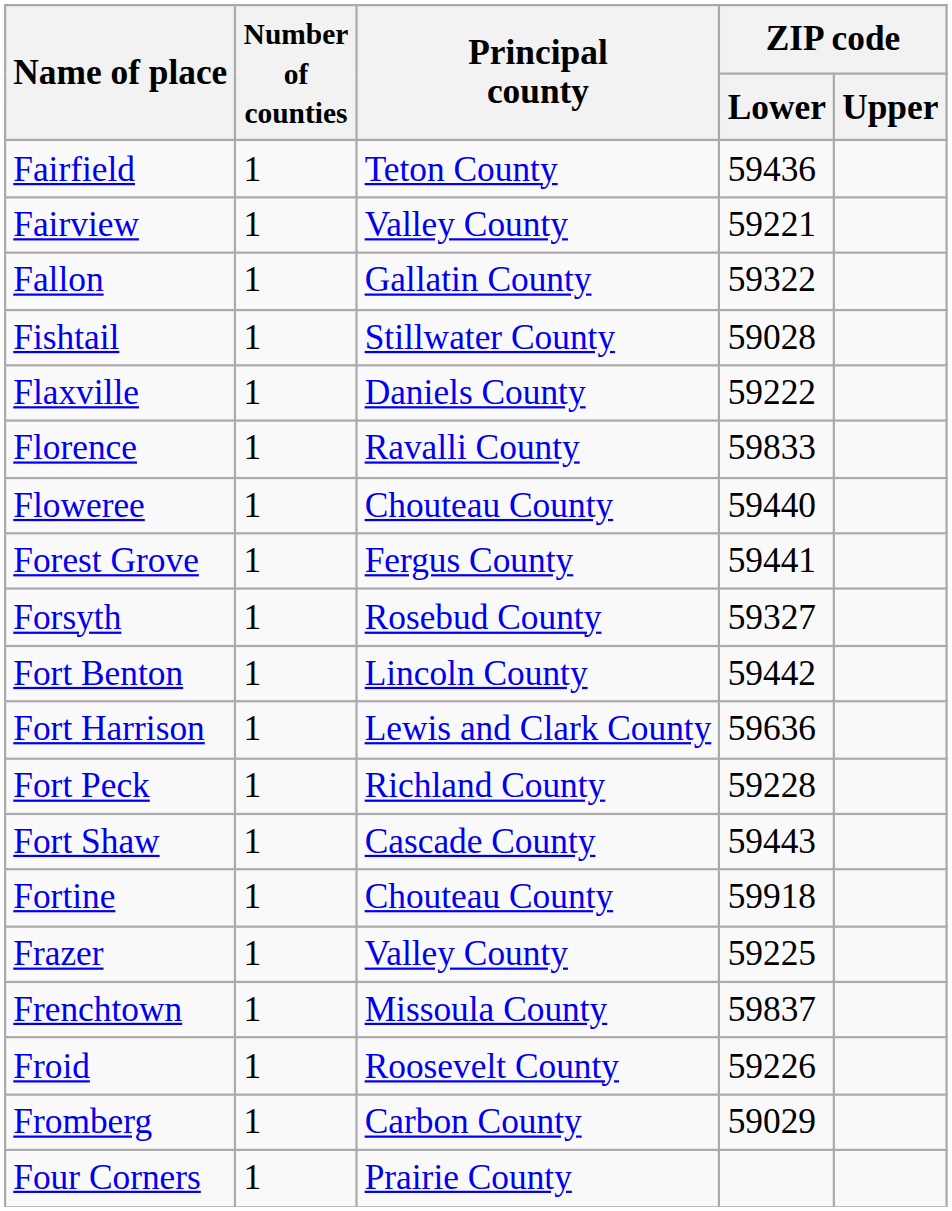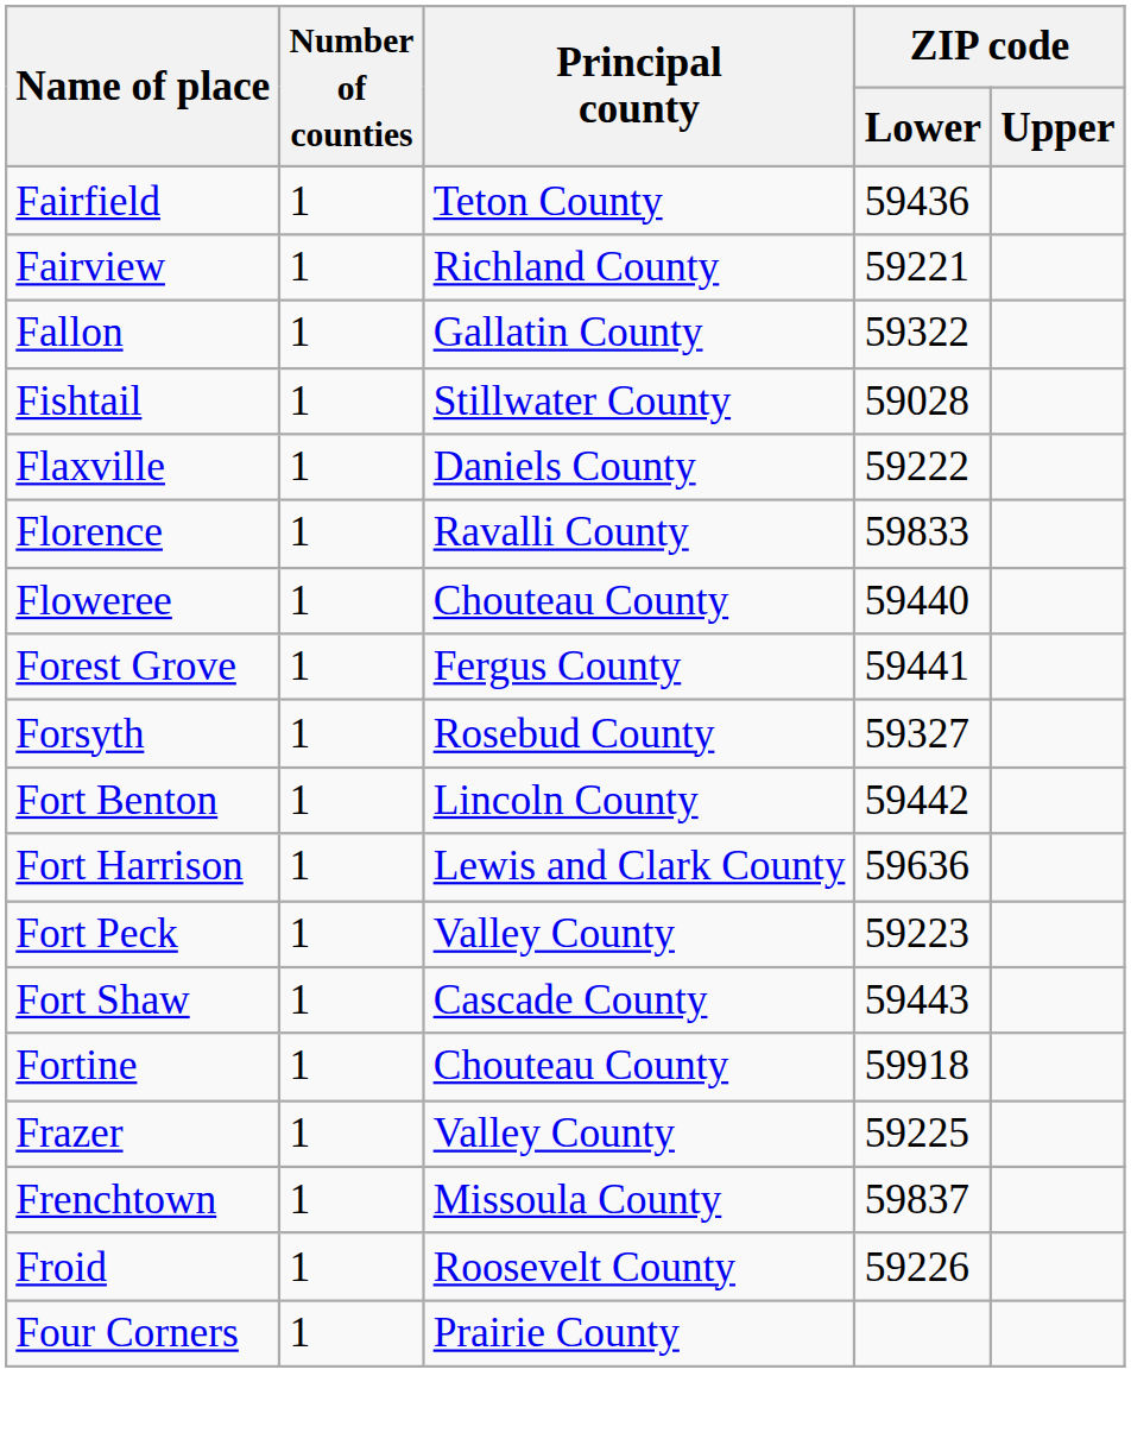Fairview | Principal county: Valley County -> Richland County
Fort Peck | Principal county: Richland County -> Valley County
Fort Peck | ZIP code / Lower: 59228 -> 59223
- row: Fromberg | 1 | Carbon County | 59029
